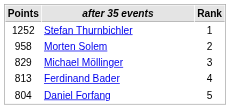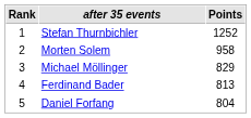columns swapped: Rank <-> Points
